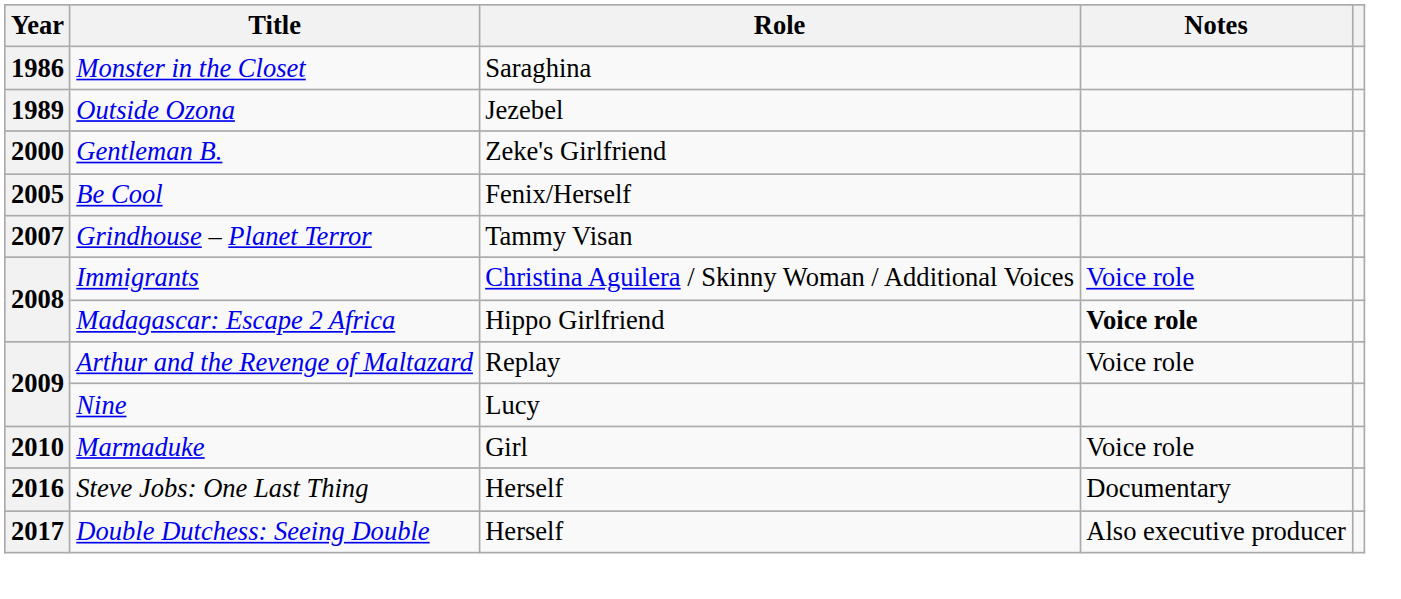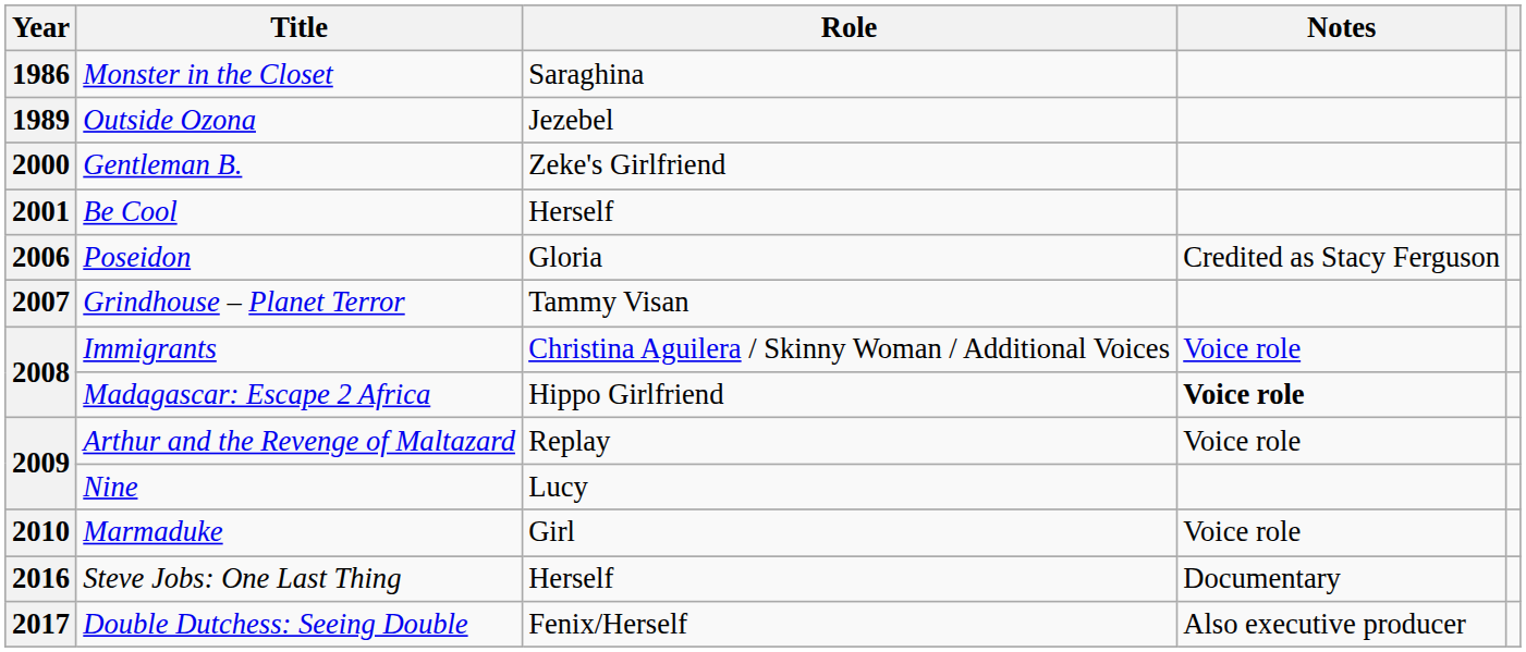Be Cool | Year: 2005 -> 2001
Be Cool | Role: Fenix/Herself -> Herself
+ row: 2006 | Poseidon | Gloria | Credited as Stacy Ferguson
Double Dutchess: Seeing Double | Role: Herself -> Fenix/Herself
